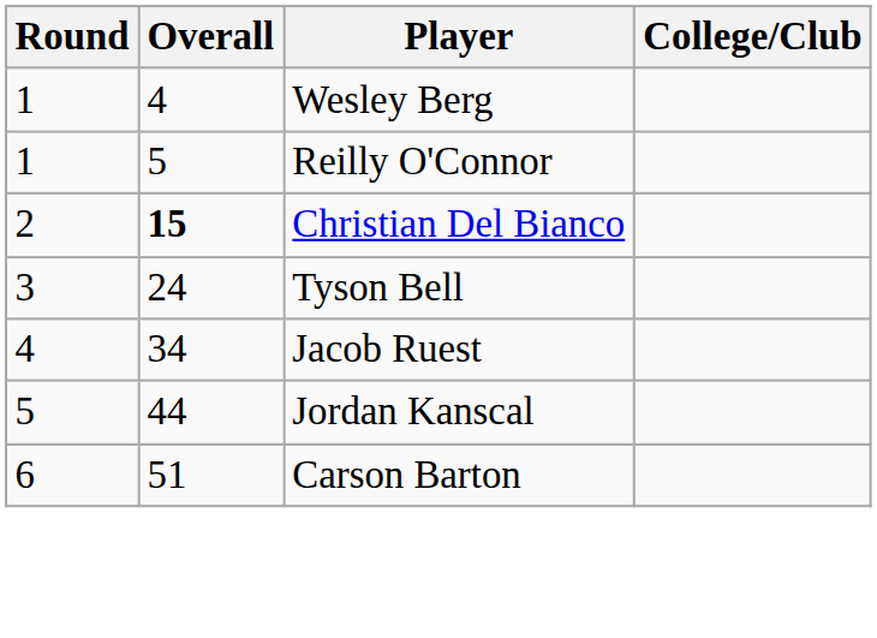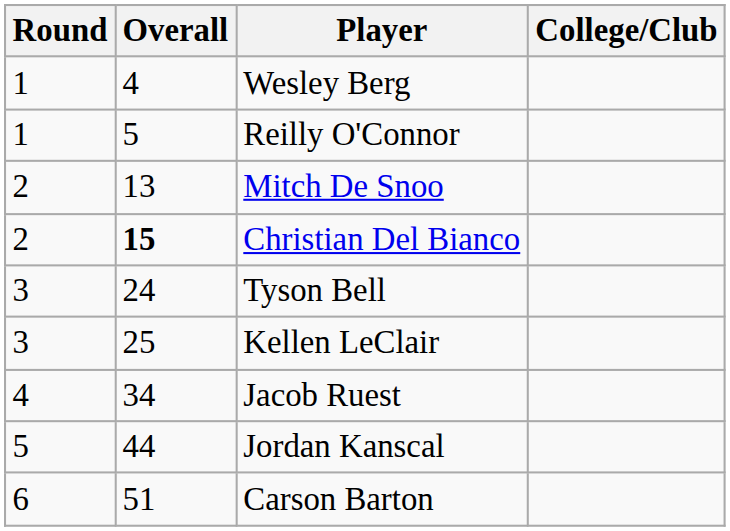+ row: 2 | 13 | Mitch De Snoo
+ row: 3 | 25 | Kellen LeClair
